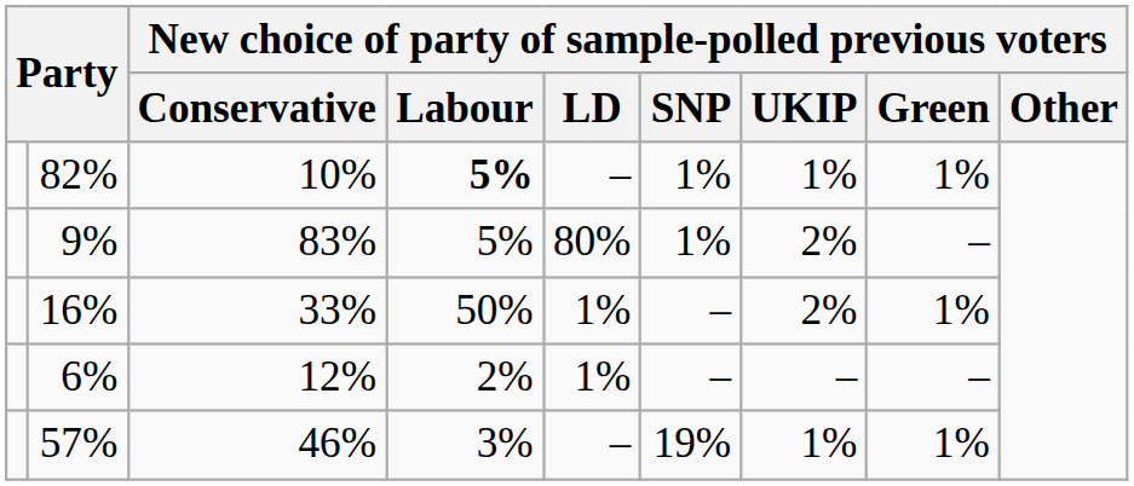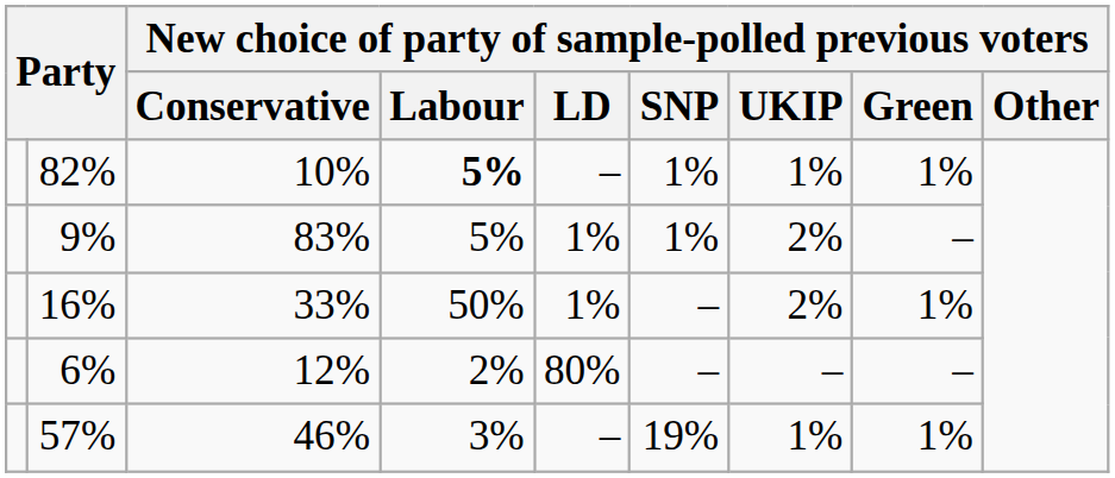9% | New choice of party of sample-polled previous voters / LD: 80% -> 1%
6% | New choice of party of sample-polled previous voters / LD: 1% -> 80%
